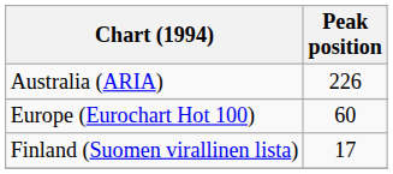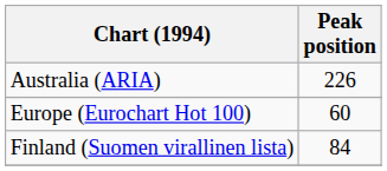Finland (Suomen virallinen lista) | Peak position: 17 -> 84
